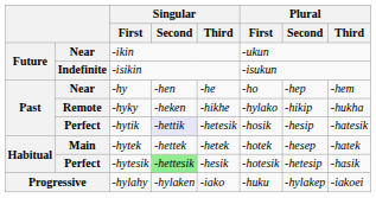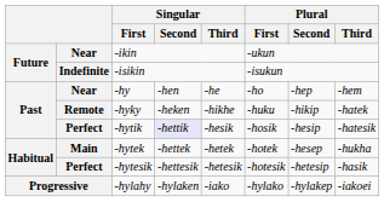-hyky | Plural / First: -hylako -> -huku
-hyky | Plural / Third: -hukha -> -hatek
-hytik | Singular / Third: -hetesik -> -hesik
-hytek | Plural / Third: -hatek -> -hukha
-hytesik | Singular / Second: lightgreen background -> no background
-hytesik | Singular / Third: -hesik -> -hetesik
-hylahy | Plural / First: -huku -> -hylako
